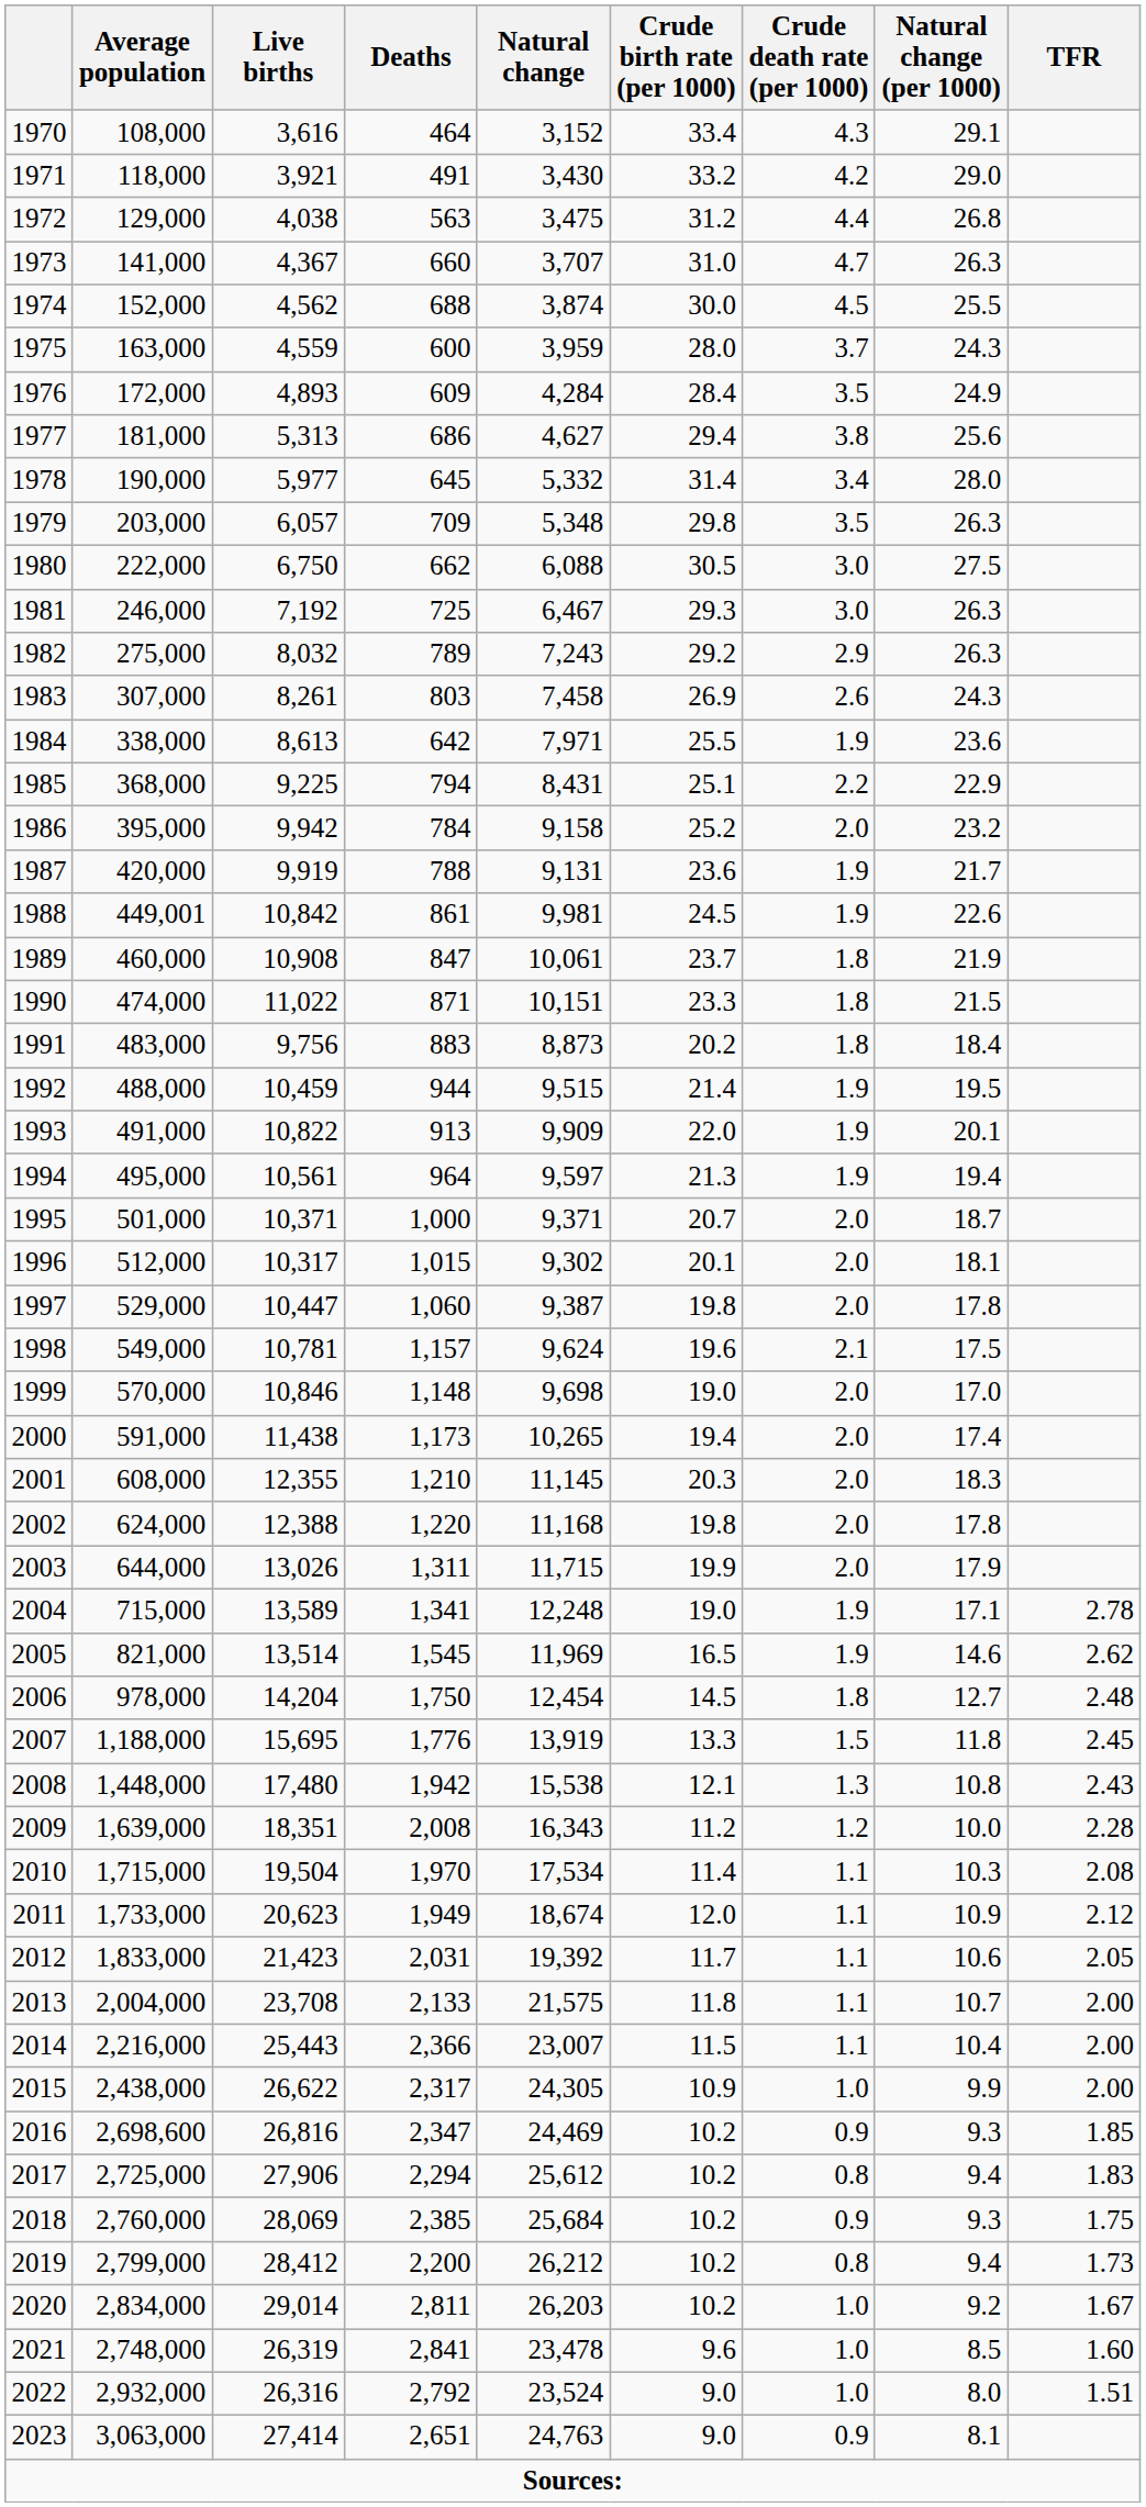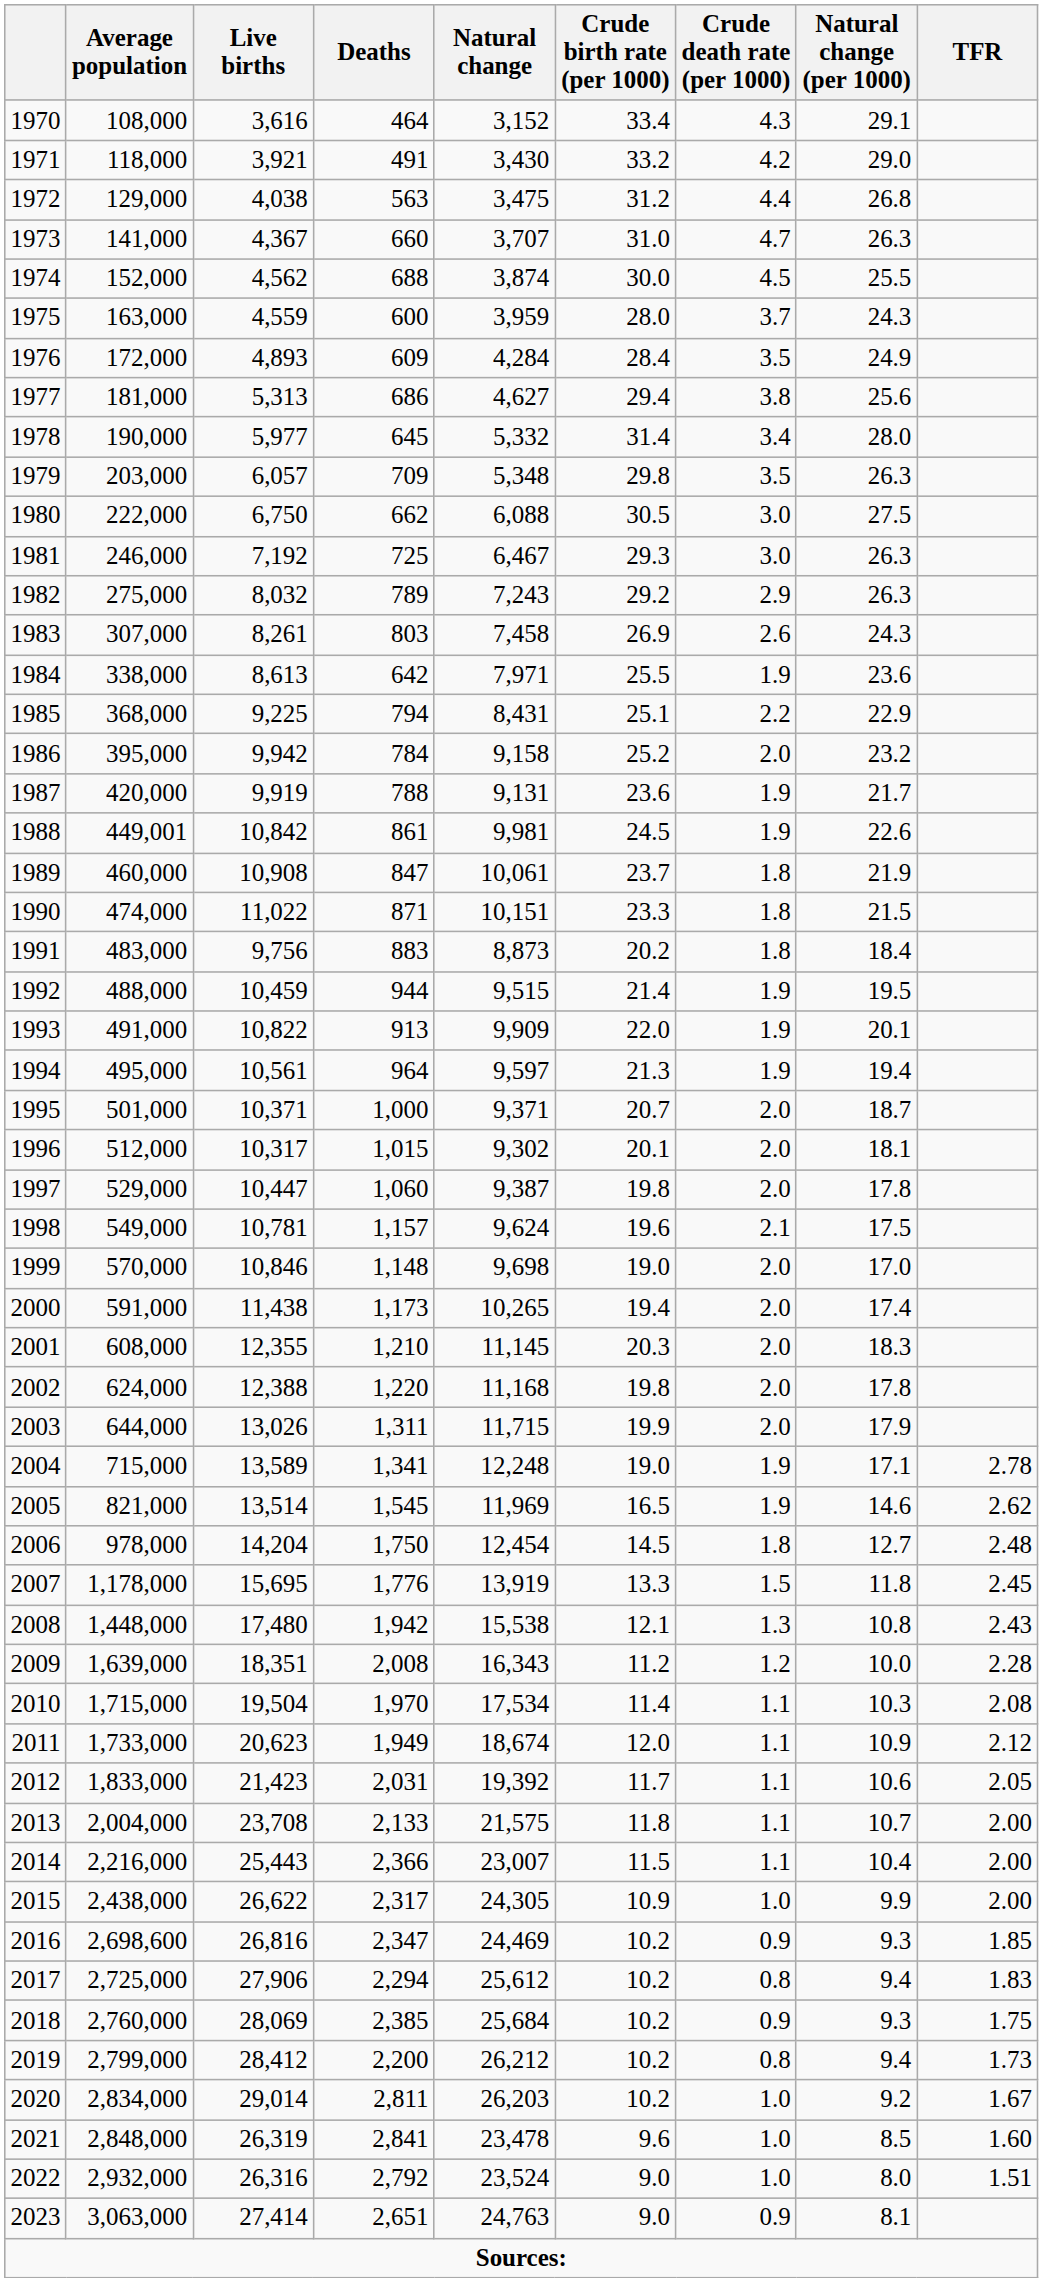2007 | Average population: 1,188,000 -> 1,178,000
2021 | Average population: 2,748,000 -> 2,848,000
